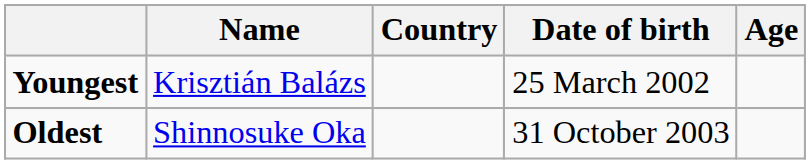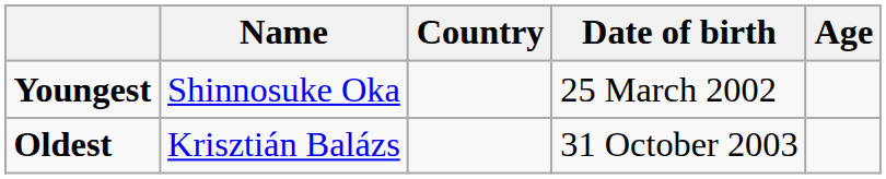Youngest | Name: Krisztián Balázs -> Shinnosuke Oka
Oldest | Name: Shinnosuke Oka -> Krisztián Balázs
